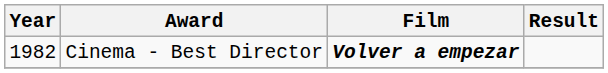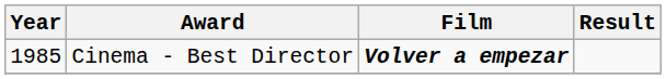Cinema - Best Director | Year: 1982 -> 1985
